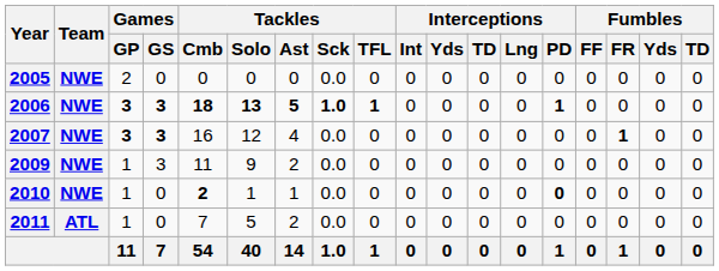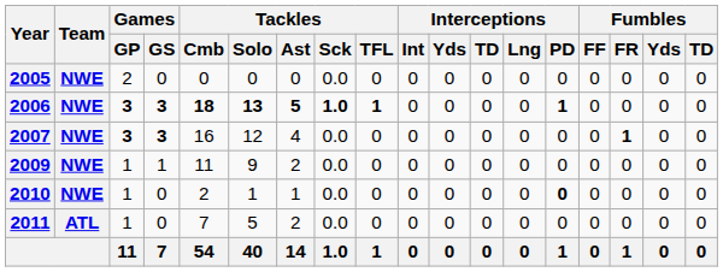2009 | Games / GS: 3 -> 1
2010 | Tackles / Cmb: bold -> normal
